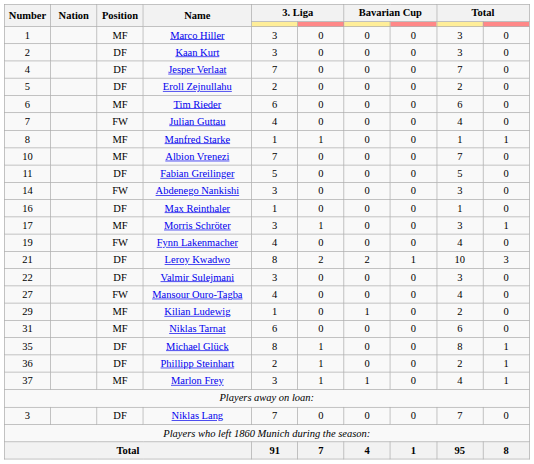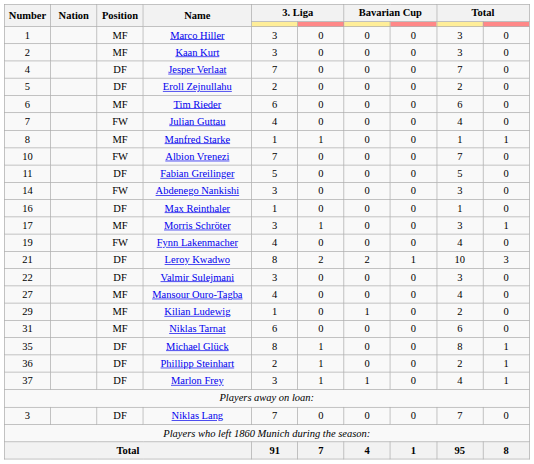Kaan Kurt | Position: DF -> MF
Albion Vrenezi | Position: MF -> FW
Mansour Ouro-Tagba | Position: FW -> MF
Marlon Frey | Position: MF -> DF
